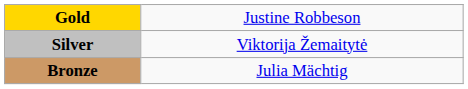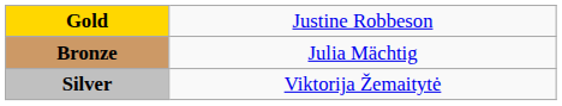rows swapped: Silver <-> Bronze
